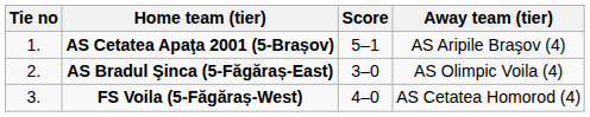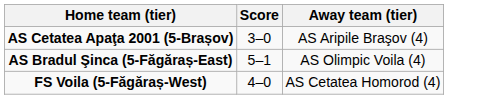- column: Tie no | 1. | 2. | 3.
AS Cetatea Apaţa 2001 (5-Brașov) | Score: 5–1 -> 3–0
AS Bradul Şinca (5-Făgăraș-East) | Score: 3–0 -> 5–1
